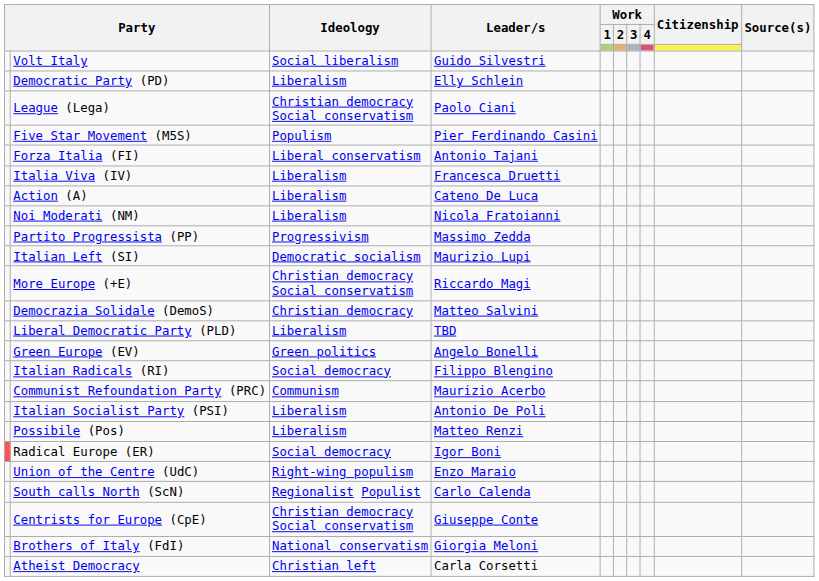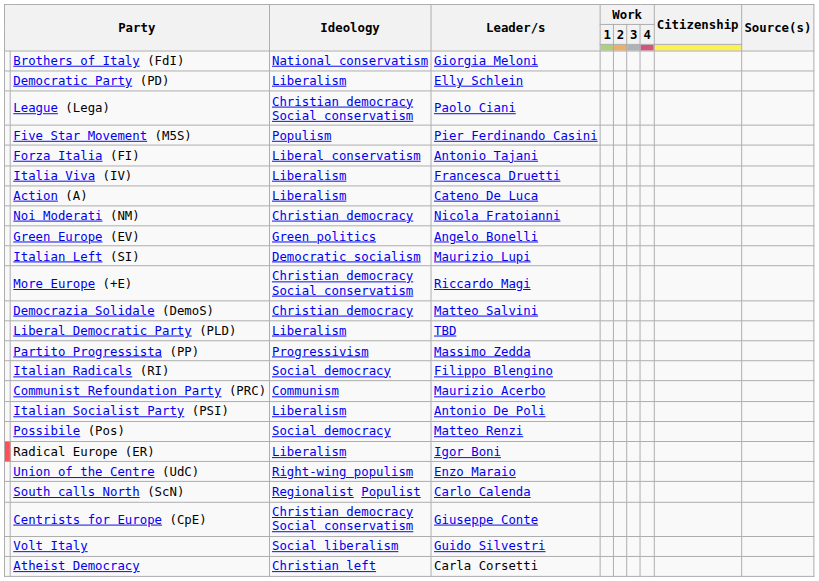rows swapped: Brothers of Italy (FdI) <-> Volt Italy
Noi Moderati (NM) | Ideology: Liberalism -> Christian democracy
rows swapped: Green Europe (EV) <-> Partito Progressista (PP)
Possibile (Pos) | Ideology: Liberalism -> Social democracy
Radical Europe (ER) | Ideology: Social democracy -> Liberalism
